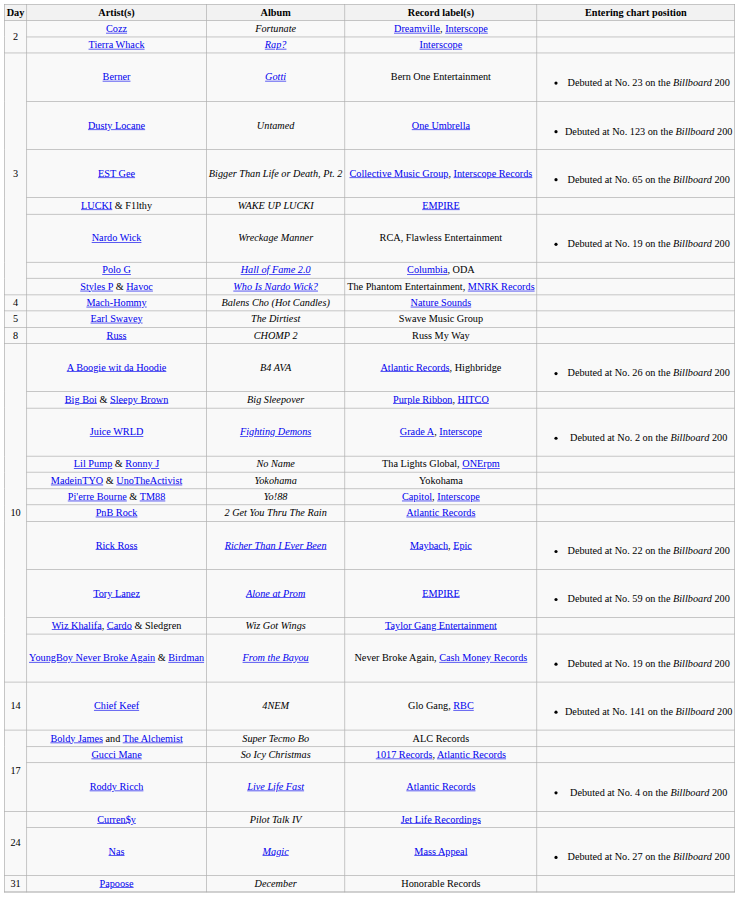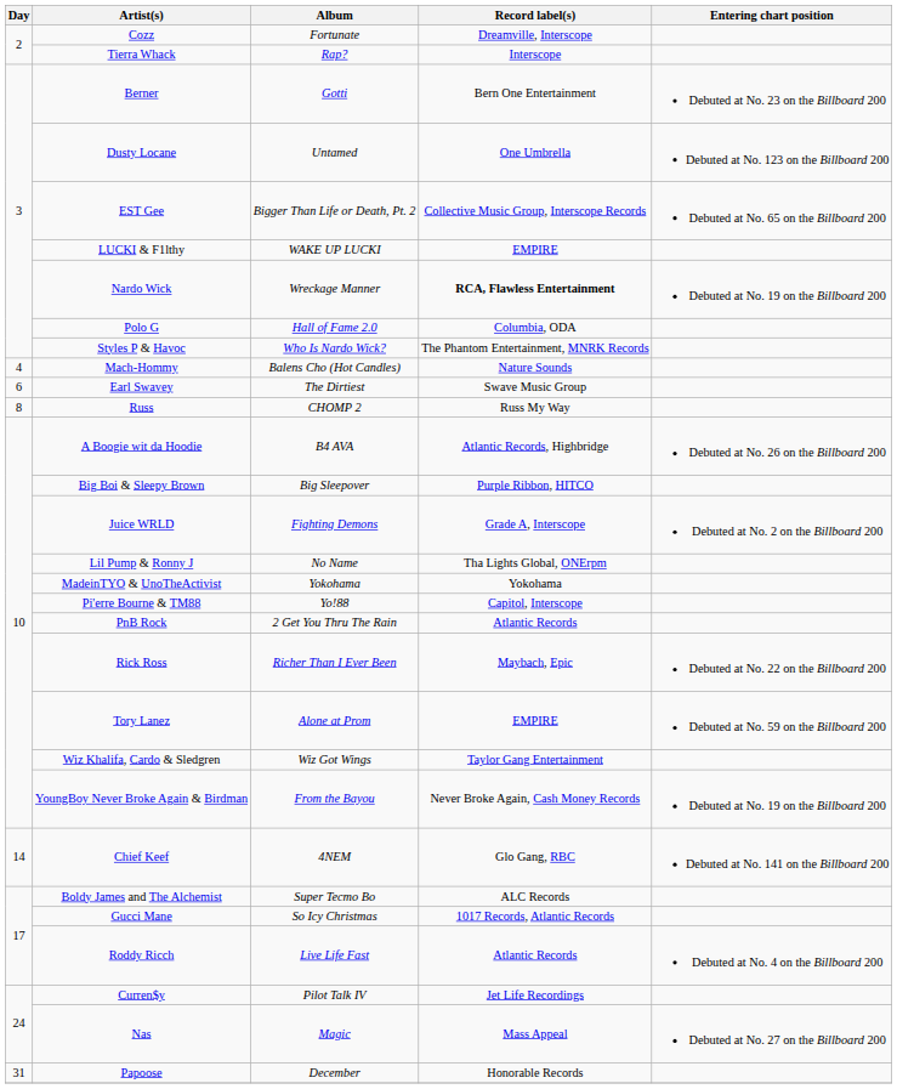Nardo Wick | Record label(s): normal -> bold
Earl Swavey | Day: 5 -> 6
